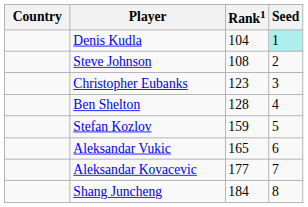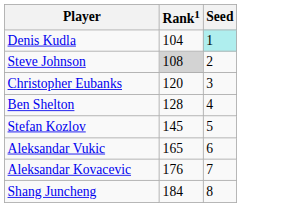- column: Country
Steve Johnson | Rank1: no background -> lightgrey background
Christopher Eubanks | Rank1: 123 -> 120
Stefan Kozlov | Rank1: 159 -> 145
Aleksandar Kovacevic | Rank1: 177 -> 176
